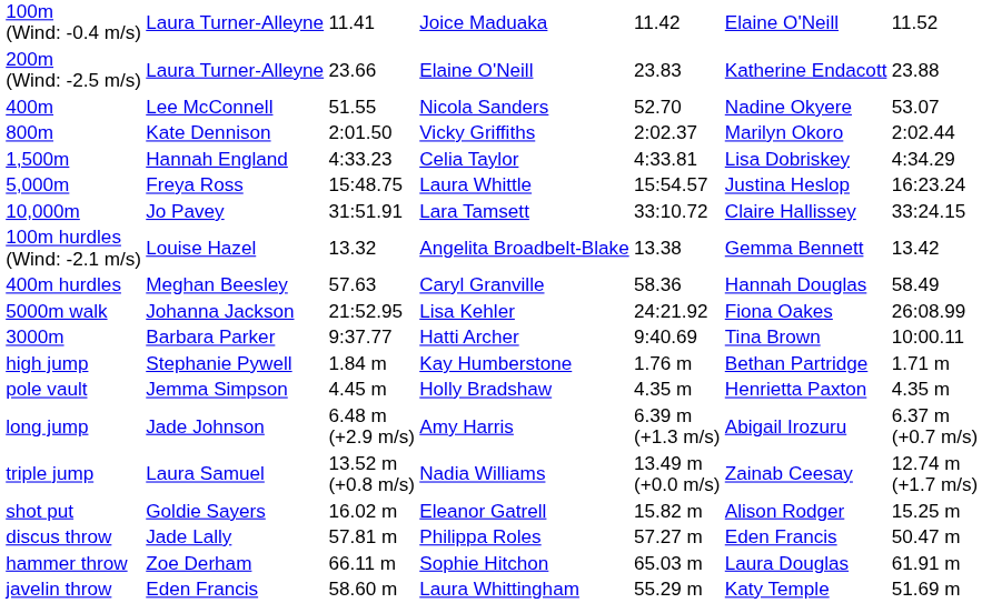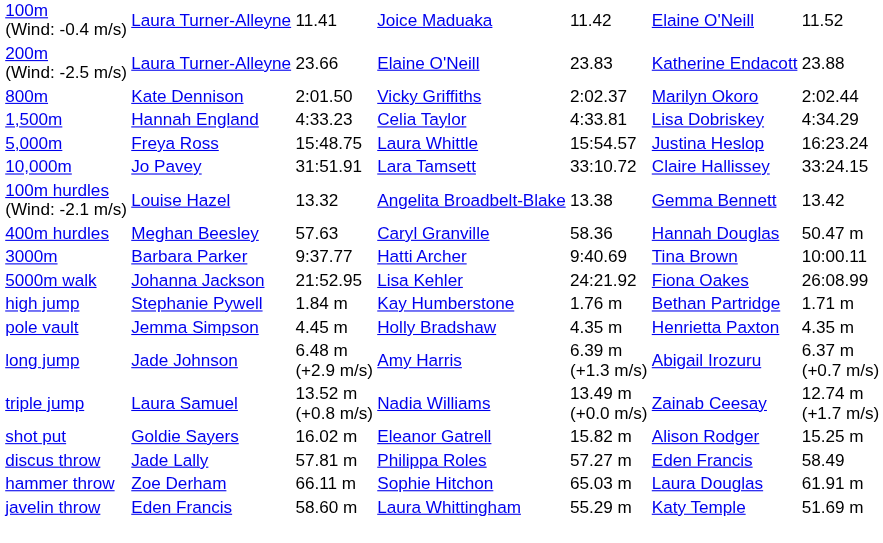- row: 400m | Lee McConnell | 51.55 | Nicola Sanders | 52.70 | Nadine Okyere | 53.07
400m hurdles | column 7: 58.49 -> 50.47 m
rows swapped: 3000m <-> 5000m walk
discus throw | column 7: 50.47 m -> 58.49
